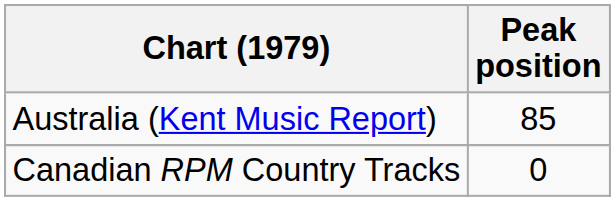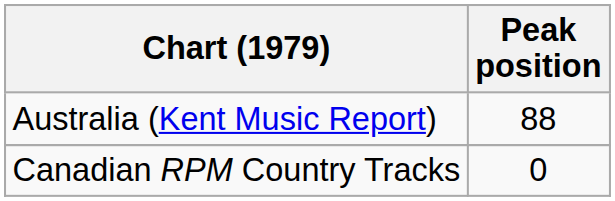Australia (Kent Music Report) | Peak position: 85 -> 88
